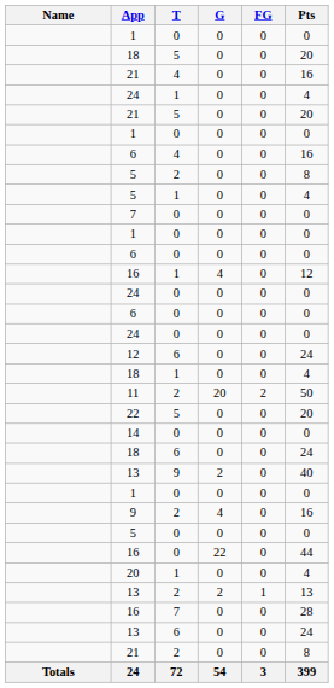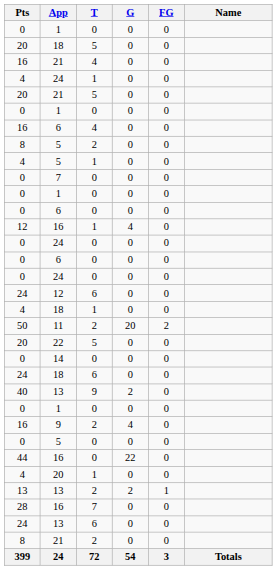columns swapped: Name <-> Pts
